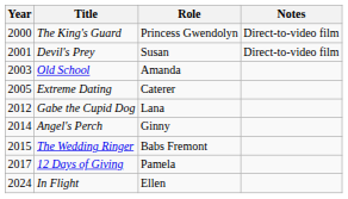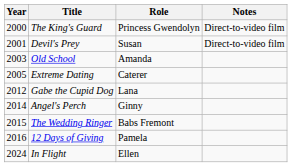12 Days of Giving | Year: 2017 -> 2016
